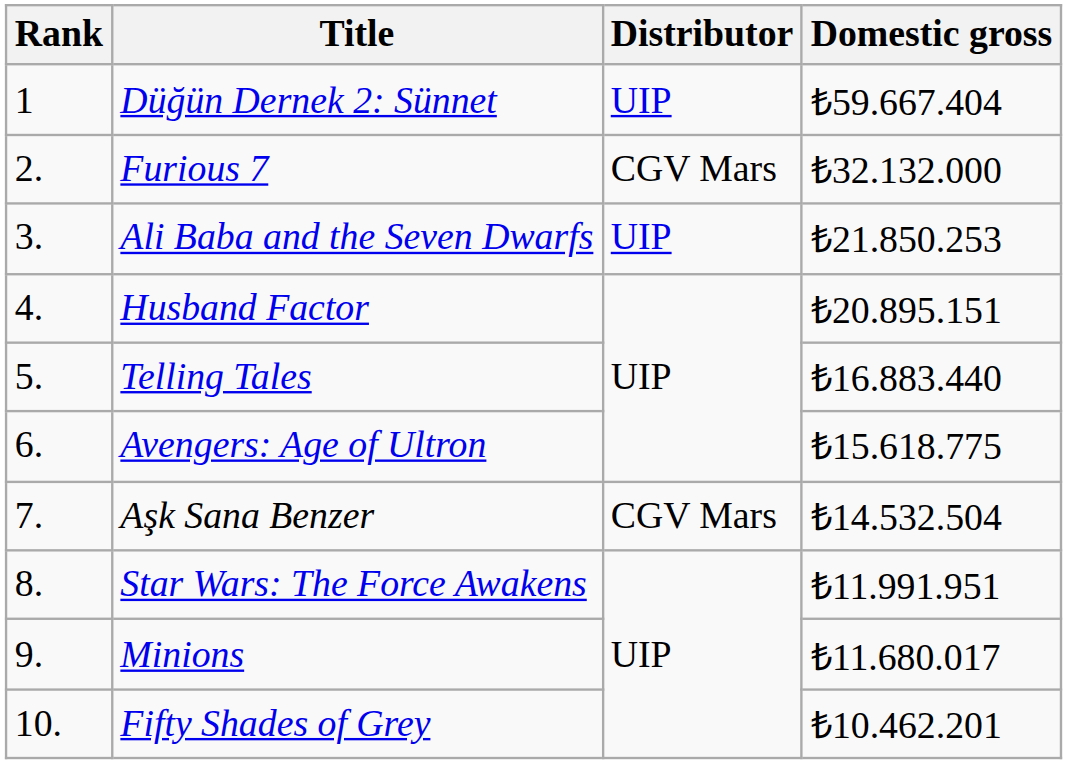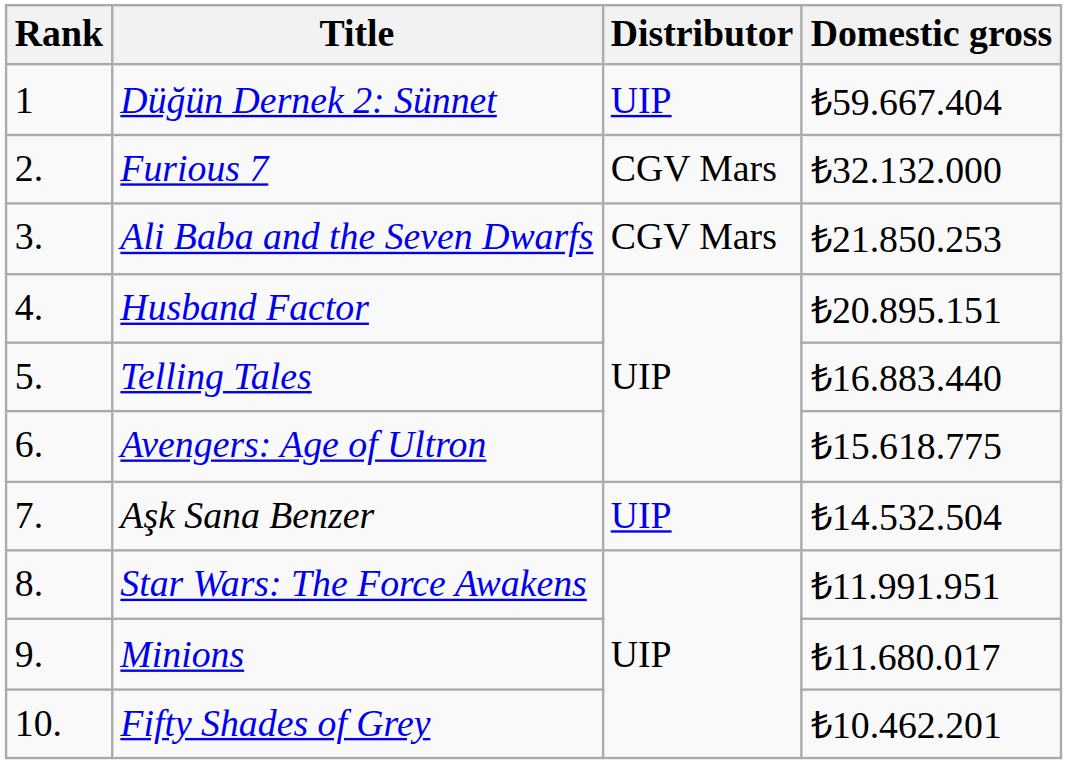Ali Baba and the Seven Dwarfs | Distributor: UIP -> CGV Mars
Aşk Sana Benzer | Distributor: CGV Mars -> UIP
